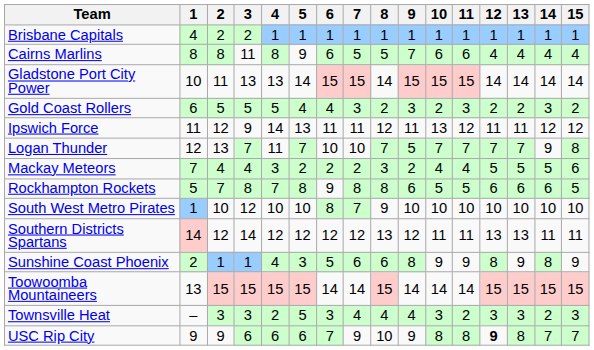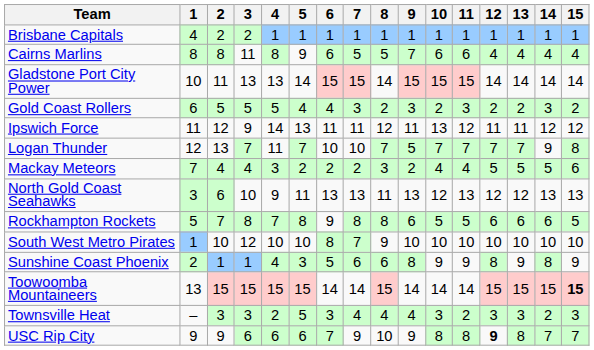+ row: North Gold Coast Seahawks | 3 | 6 | 10 | 9 | 11 | 13 | 13 | 11 | 13 | 12 | 13 | 12 | 12 | 13 | 13
- row: Southern Districts Spartans | 14 | 12 | 14 | 12 | 12 | 12 | 12 | 13 | 12 | 11 | 11 | 13 | 13 | 11 | 11
Toowoomba Mountaineers | 15: normal -> bold
